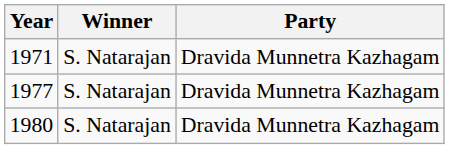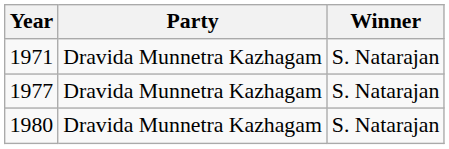columns swapped: Winner <-> Party
